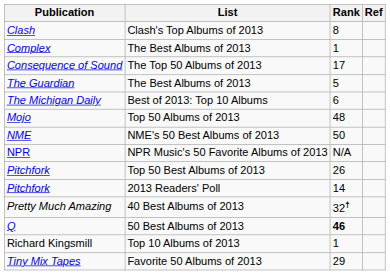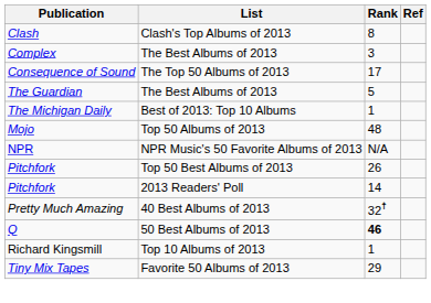Complex | Rank: 1 -> 3
The Michigan Daily | Rank: 6 -> 1
- row: NME | NME's 50 Best Albums of 2013 | 50
